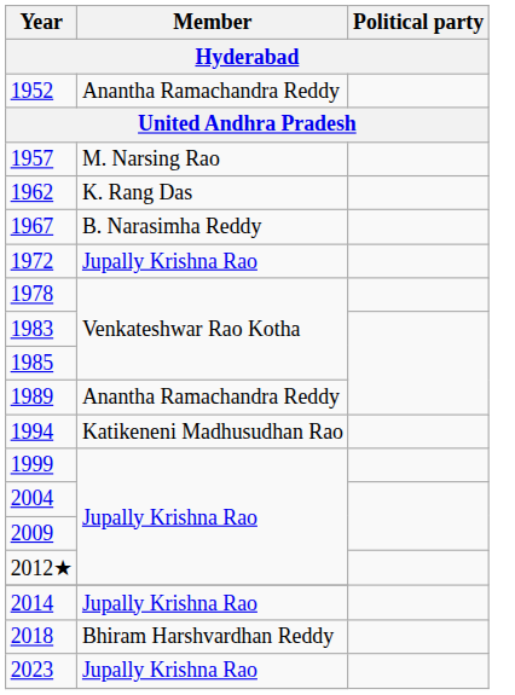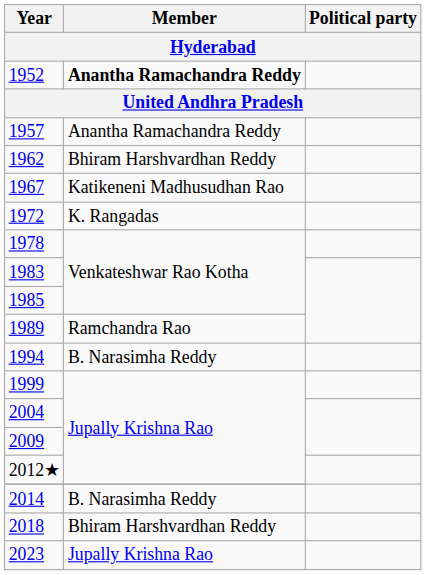1952 | Member: normal -> bold
1957 | Member: M. Narsing Rao -> Anantha Ramachandra Reddy
1962 | Member: K. Rang Das -> Bhiram Harshvardhan Reddy
1967 | Member: B. Narasimha Reddy -> Katikeneni Madhusudhan Rao
1972 | Member: Jupally Krishna Rao -> K. Rangadas
1989 | Member: Anantha Ramachandra Reddy -> Ramchandra Rao
1994 | Member: Katikeneni Madhusudhan Rao -> B. Narasimha Reddy
2014 | Member: Jupally Krishna Rao -> B. Narasimha Reddy
